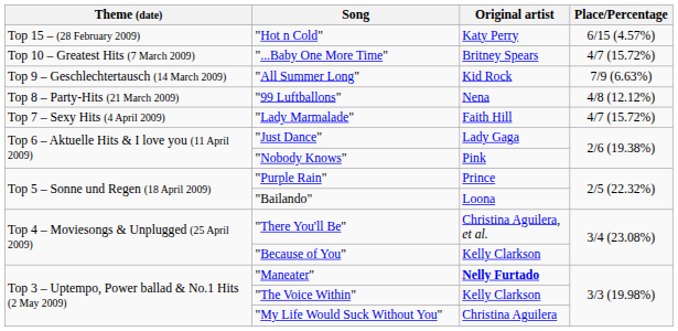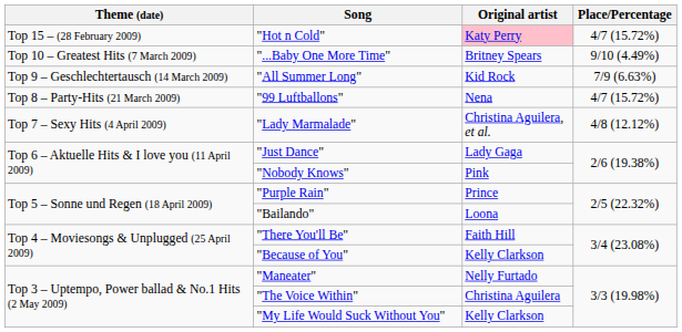"Hot n Cold" | Original artist: no background -> pink background
"Hot n Cold" | Place/Percentage: 6/15 (4.57%) -> 4/7 (15.72%)
"...Baby One More Time" | Place/Percentage: 4/7 (15.72%) -> 9/10 (4.49%)
"99 Luftballons" | Place/Percentage: 4/8 (12.12%) -> 4/7 (15.72%)
"Lady Marmalade" | Original artist: Faith Hill -> Christina Aguilera, et al.
"Lady Marmalade" | Place/Percentage: 4/7 (15.72%) -> 4/8 (12.12%)
"There You'll Be" | Original artist: Christina Aguilera, et al. -> Faith Hill
"Maneater" | Original artist: bold -> normal
"The Voice Within" | Original artist: Kelly Clarkson -> Christina Aguilera
"My Life Would Suck Without You" | Original artist: Christina Aguilera -> Kelly Clarkson
